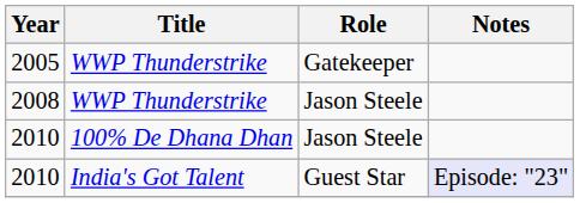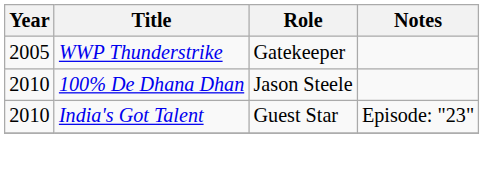- row: 2008 | WWP Thunderstrike | Jason Steele
2010 / India's Got Talent | Notes: lavender background -> no background
